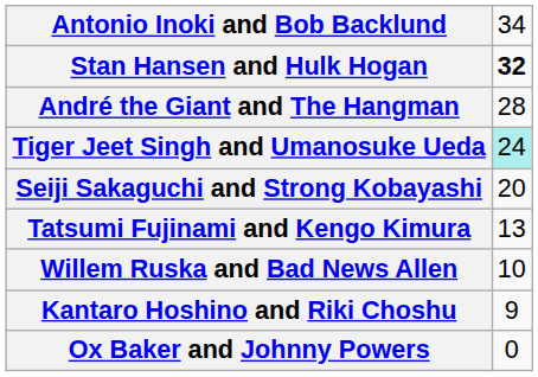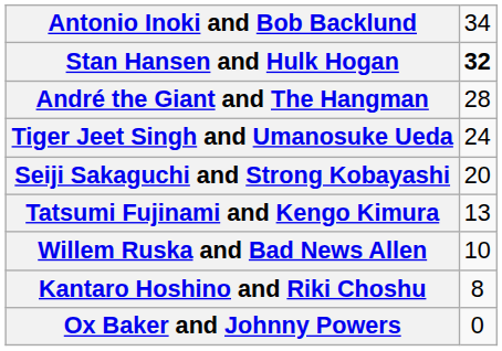Tiger Jeet Singh and Umanosuke Ueda | column 2: paleturquoise background -> no background
Kantaro Hoshino and Riki Choshu | column 2: 9 -> 8
